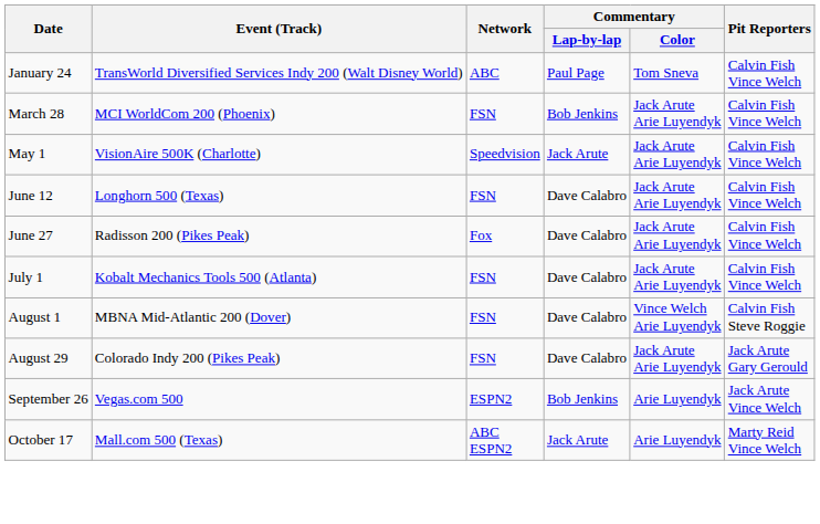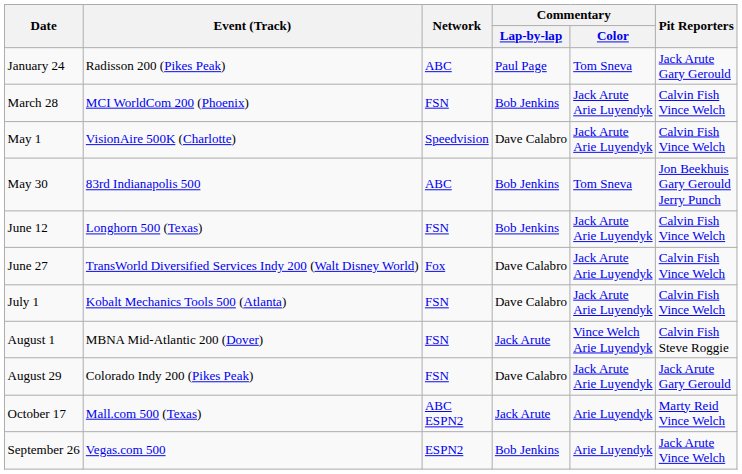January 24 | Event (Track): TransWorld Diversified Services Indy 200 (Walt Disney World) -> Radisson 200 (Pikes Peak)
January 24 | Pit Reporters: Calvin Fish Vince Welch -> Jack Arute Gary Gerould
May 1 | Commentary / Lap-by-lap: Jack Arute -> Dave Calabro
+ row: May 30 | 83rd Indianapolis 500 | ABC | Bob Jenkins | Tom Sneva | Jon Beekhuis Gary Gerould Jerry Punch
June 12 | Commentary / Lap-by-lap: Dave Calabro -> Bob Jenkins
June 27 | Event (Track): Radisson 200 (Pikes Peak) -> TransWorld Diversified Services Indy 200 (Walt Disney World)
August 1 | Commentary / Lap-by-lap: Dave Calabro -> Jack Arute
rows swapped: September 26 <-> October 17
